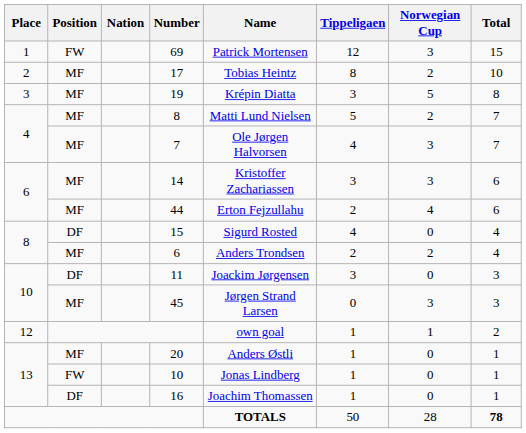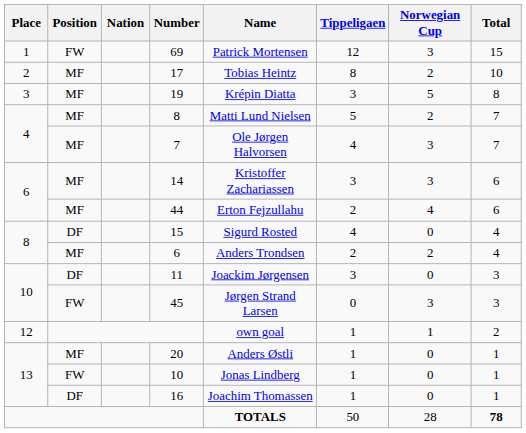45 | Position: MF -> FW
